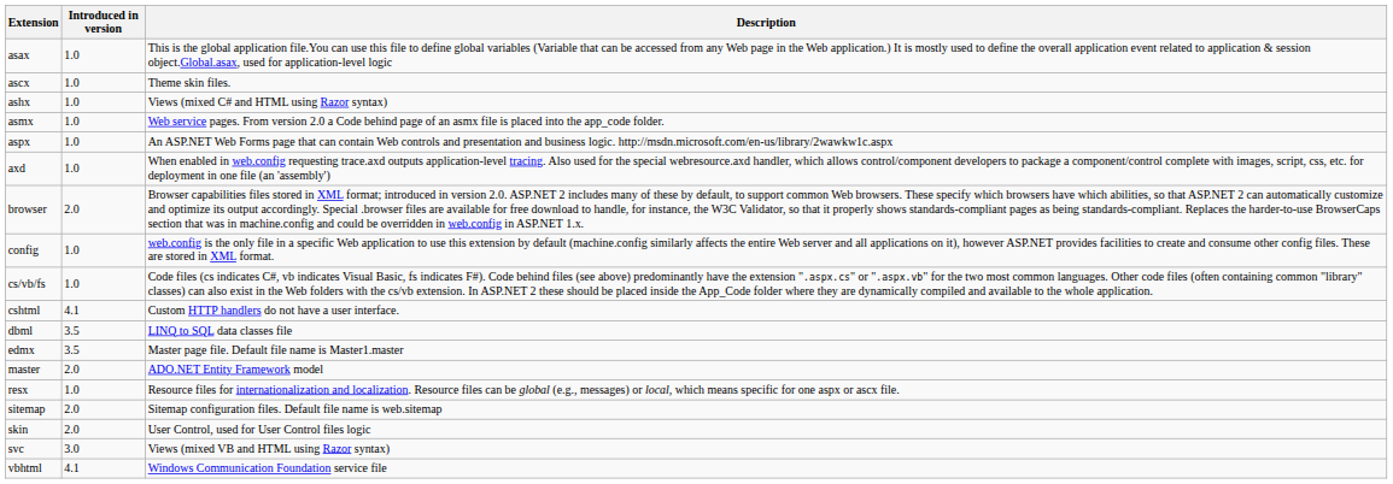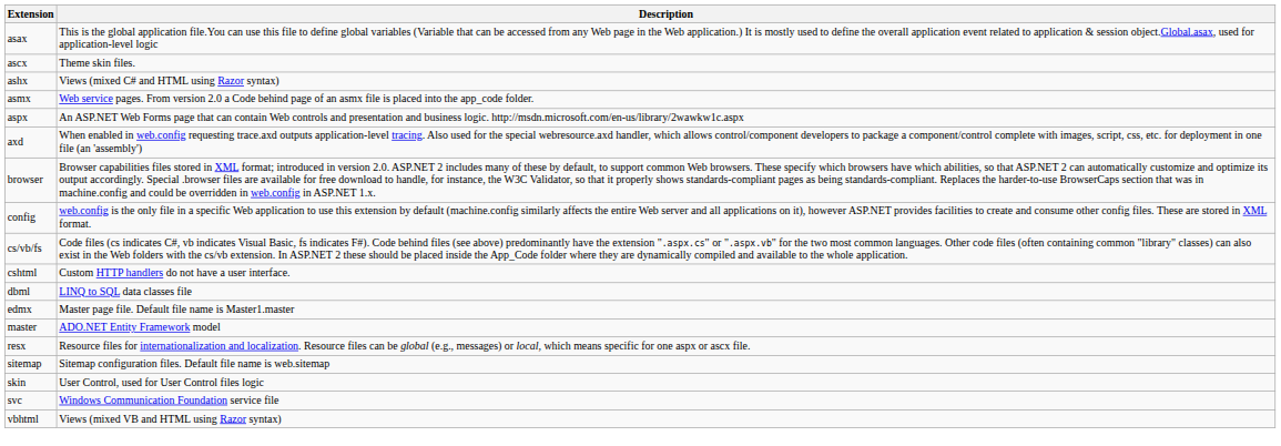- column: Introduced in version | 1.0 | 1.0 | 1.0 | 1.0 | 1.0 | 1.0 | 2.0 | 1.0 | 1.0 | 4.1 | 3.5 | 3.5 | 2.0 | 1.0 | 2.0 | 2.0 | 3.0 | 4.1
svc | Description: Views (mixed VB and HTML using Razor syntax) -> Windows Communication Foundation service file
vbhtml | Description: Windows Communication Foundation service file -> Views (mixed VB and HTML using Razor syntax)
